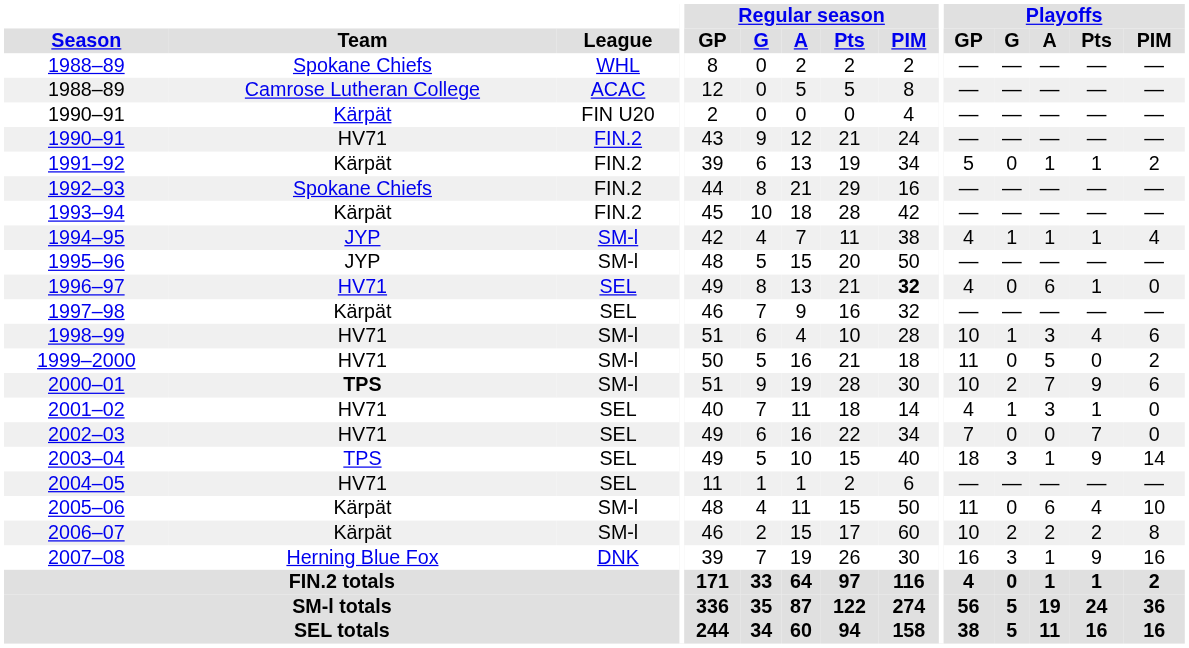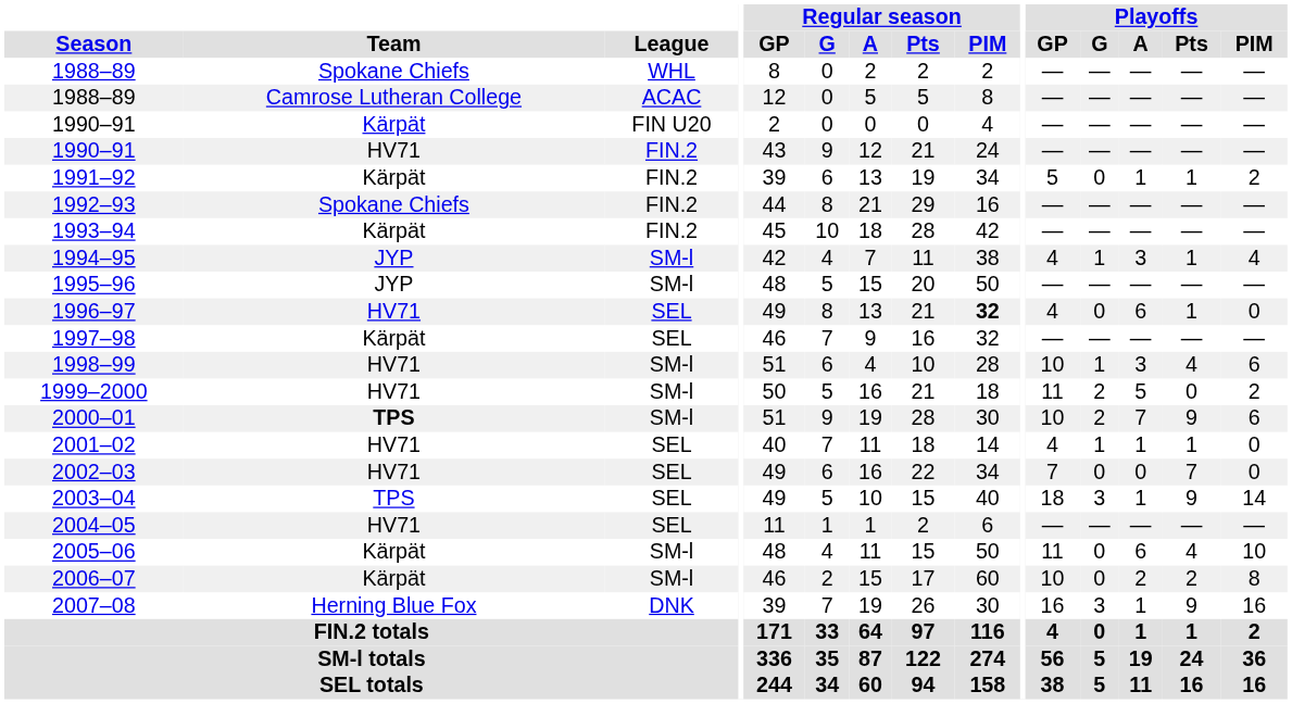1994–95 | Playoffs / A: 1 -> 3
1999–2000 | Playoffs / G: 0 -> 2
2001–02 | Playoffs / A: 3 -> 1
2006–07 | Playoffs / G: 2 -> 0
